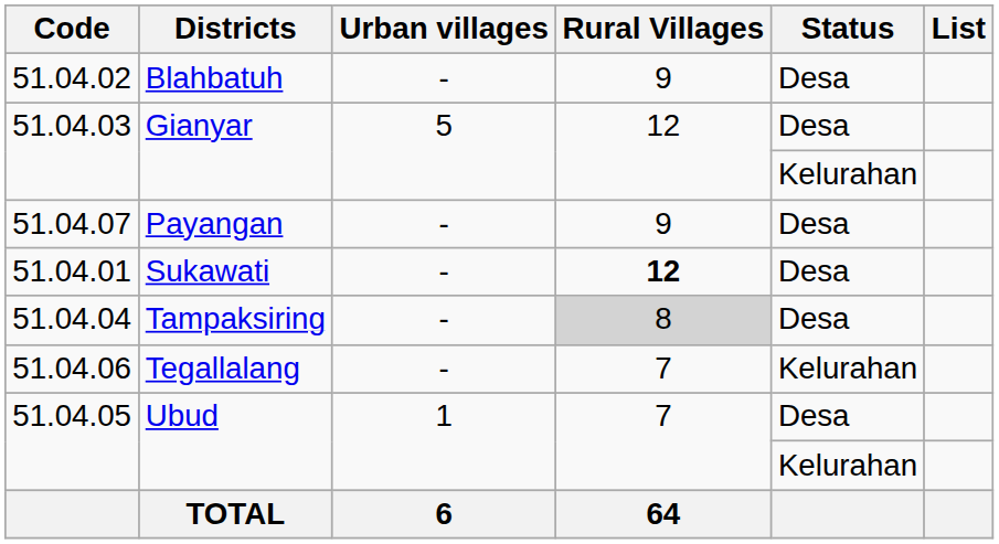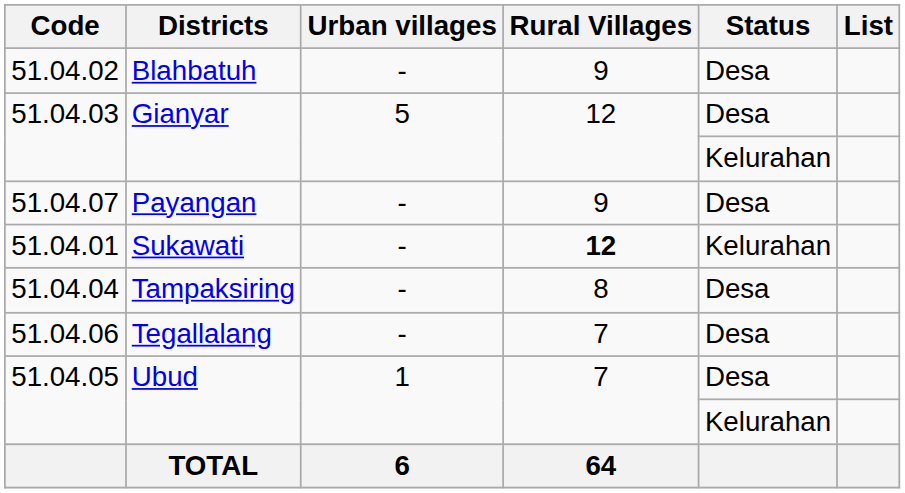51.04.01 | Status: Desa -> Kelurahan
51.04.04 | Rural Villages: lightgrey background -> no background
51.04.06 | Status: Kelurahan -> Desa
